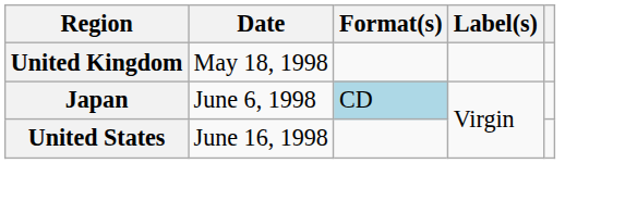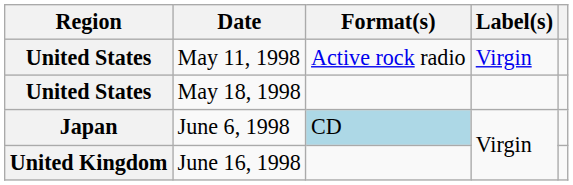+ row: United States | May 11, 1998 | Active rock radio | Virgin
May 18, 1998 | Region: United Kingdom -> United States
June 16, 1998 | Region: United States -> United Kingdom
